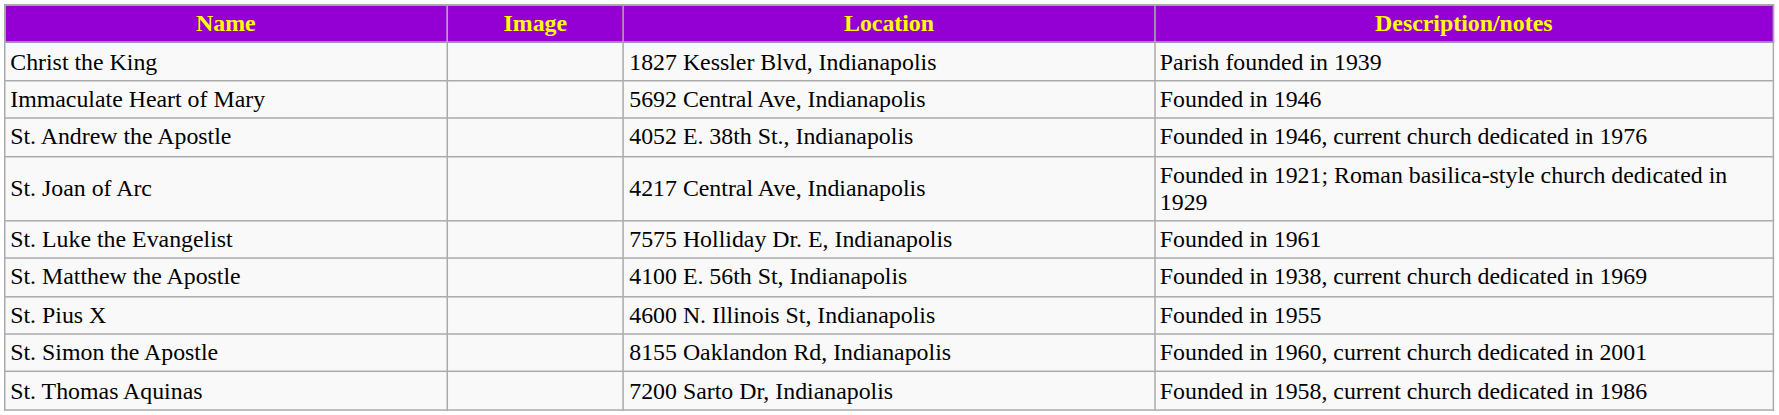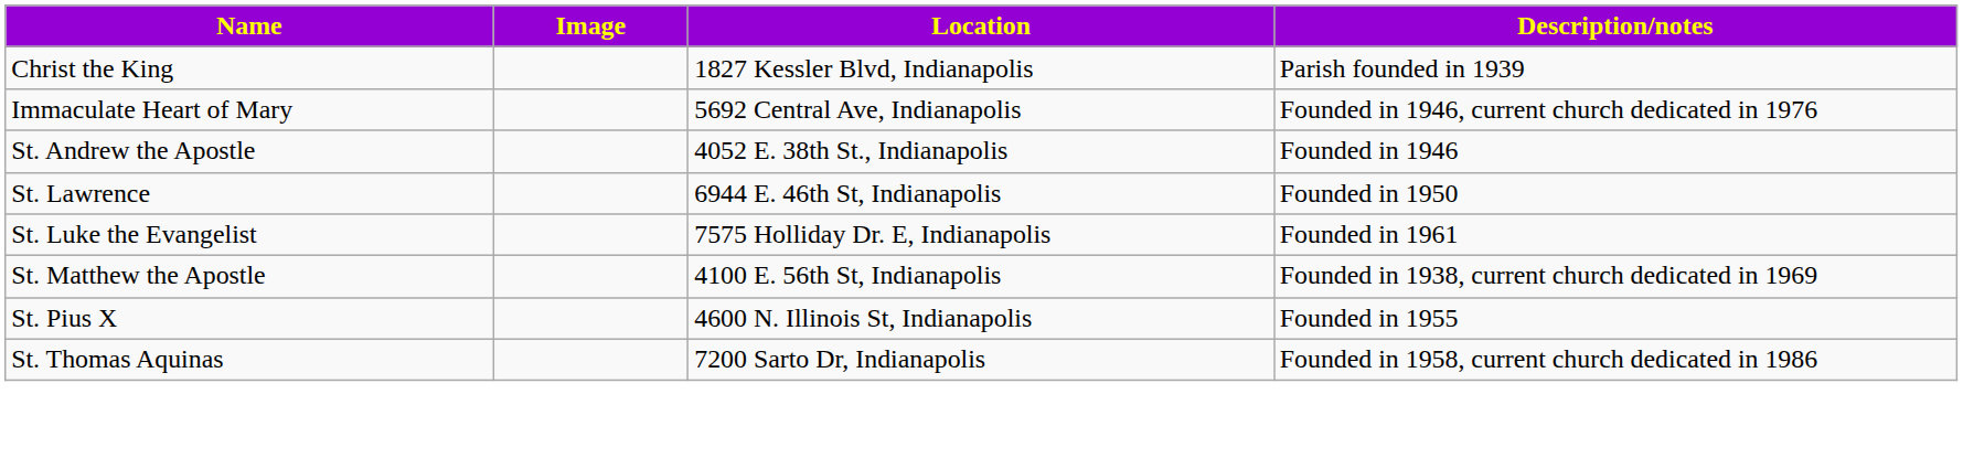Immaculate Heart of Mary | Description/notes: Founded in 1946 -> Founded in 1946, current church dedicated in 1976
St. Andrew the Apostle | Description/notes: Founded in 1946, current church dedicated in 1976 -> Founded in 1946
- row: St. Joan of Arc | 4217 Central Ave, Indianapolis | Founded in 1921; Roman basilica-style church dedicated in 1929
+ row: St. Lawrence | 6944 E. 46th St, Indianapolis | Founded in 1950
- row: St. Simon the Apostle | 8155 Oaklandon Rd, Indianapolis | Founded in 1960, current church dedicated in 2001
